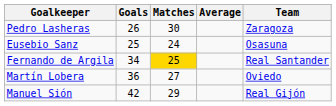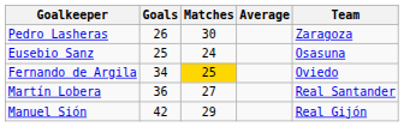Fernando de Argila | Team: Real Santander -> Oviedo
Martín Lobera | Team: Oviedo -> Real Santander
